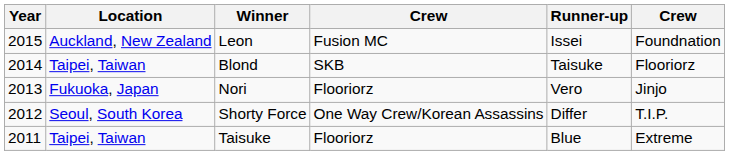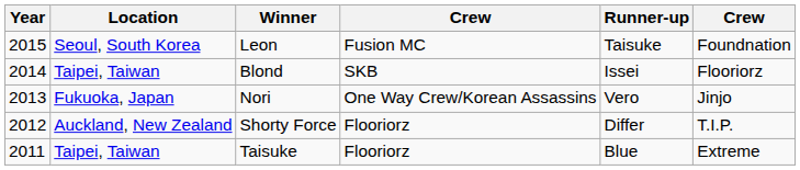Leon | Location: Auckland, New Zealand -> Seoul, South Korea
Leon | Runner-up: Issei -> Taisuke
Blond | Runner-up: Taisuke -> Issei
Nori | column 4: Flooriorz -> One Way Crew/Korean Assassins
Shorty Force | Location: Seoul, South Korea -> Auckland, New Zealand
Shorty Force | column 4: One Way Crew/Korean Assassins -> Flooriorz
